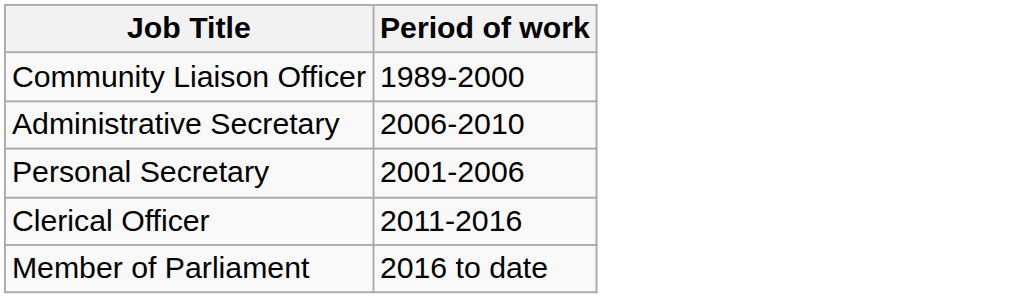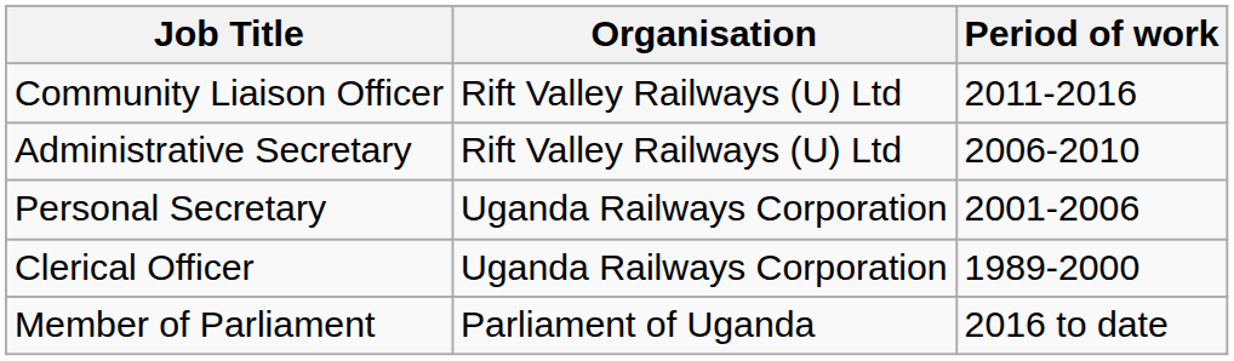+ column: Organisation | Rift Valley Railways (U) Ltd | Rift Valley Railways (U) Ltd | Uganda Railways Corporation | Uganda Railways Corporation | Parliament of Uganda
Community Liaison Officer | Period of work: 1989-2000 -> 2011-2016
Clerical Officer | Period of work: 2011-2016 -> 1989-2000
